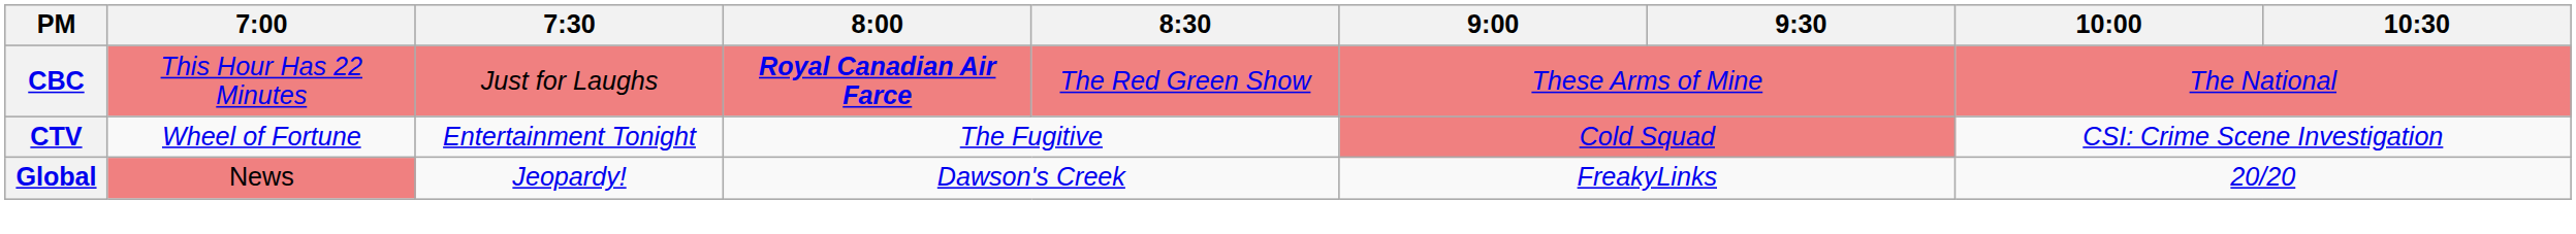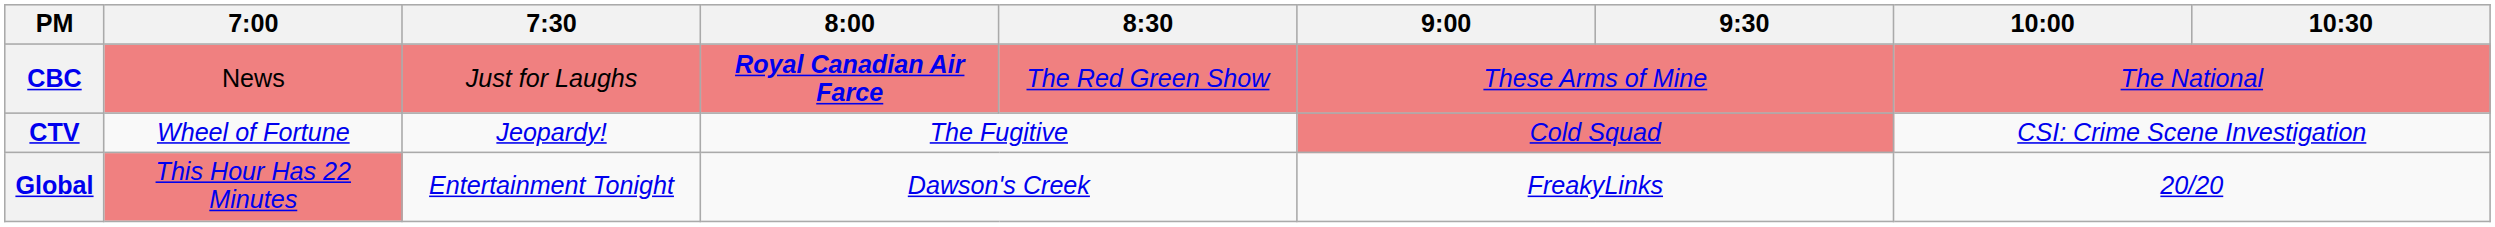CBC | 7:00: This Hour Has 22 Minutes -> News
CTV | 7:30: Entertainment Tonight -> Jeopardy!
Global | 7:00: News -> This Hour Has 22 Minutes
Global | 7:30: Jeopardy! -> Entertainment Tonight
